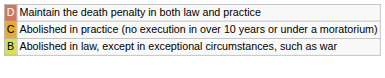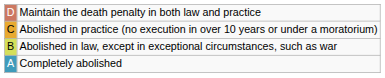+ row: A | Completely abolished
